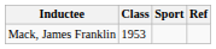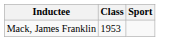- column: Ref
